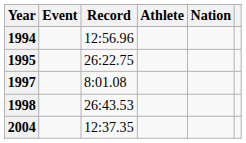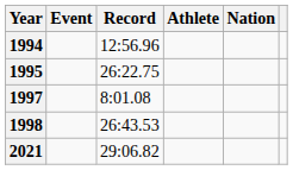- row: 2004 | 12:37.35
+ row: 2021 | 29:06.82
